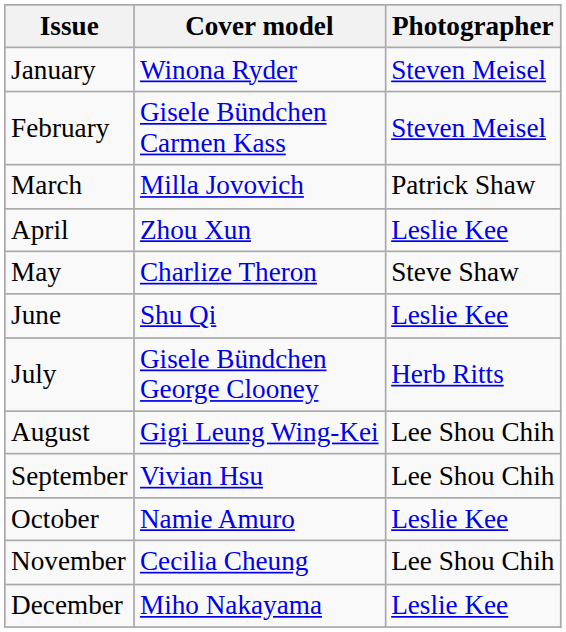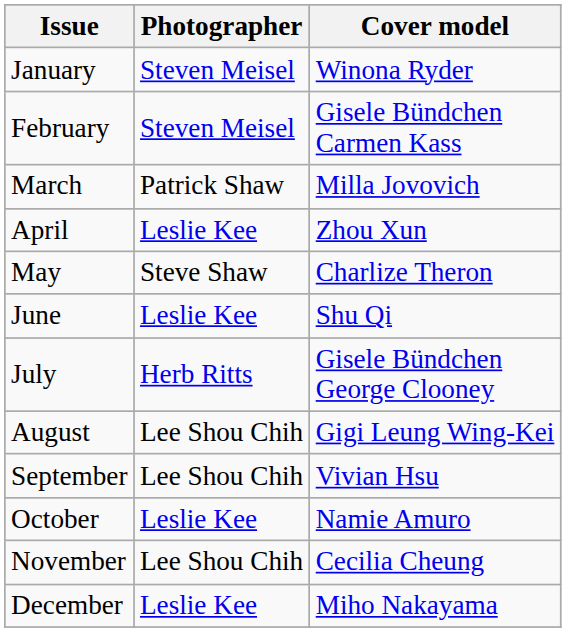columns swapped: Cover model <-> Photographer
